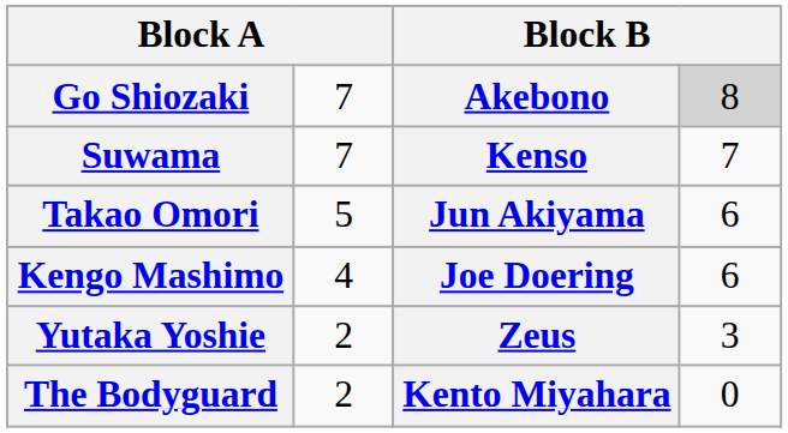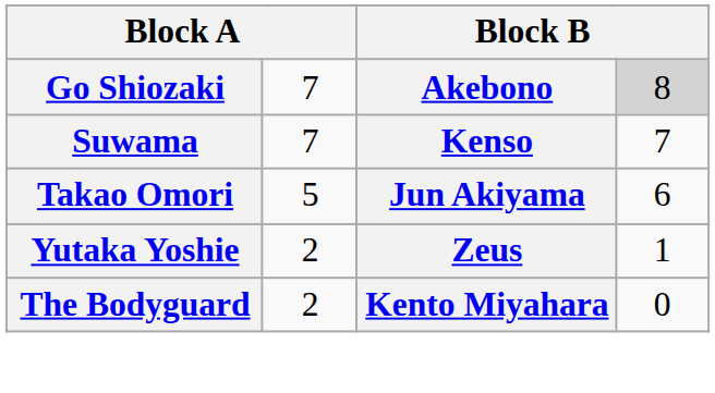- row: Kengo Mashimo | 4 | Joe Doering | 6
Yutaka Yoshie | column 4: 3 -> 1
